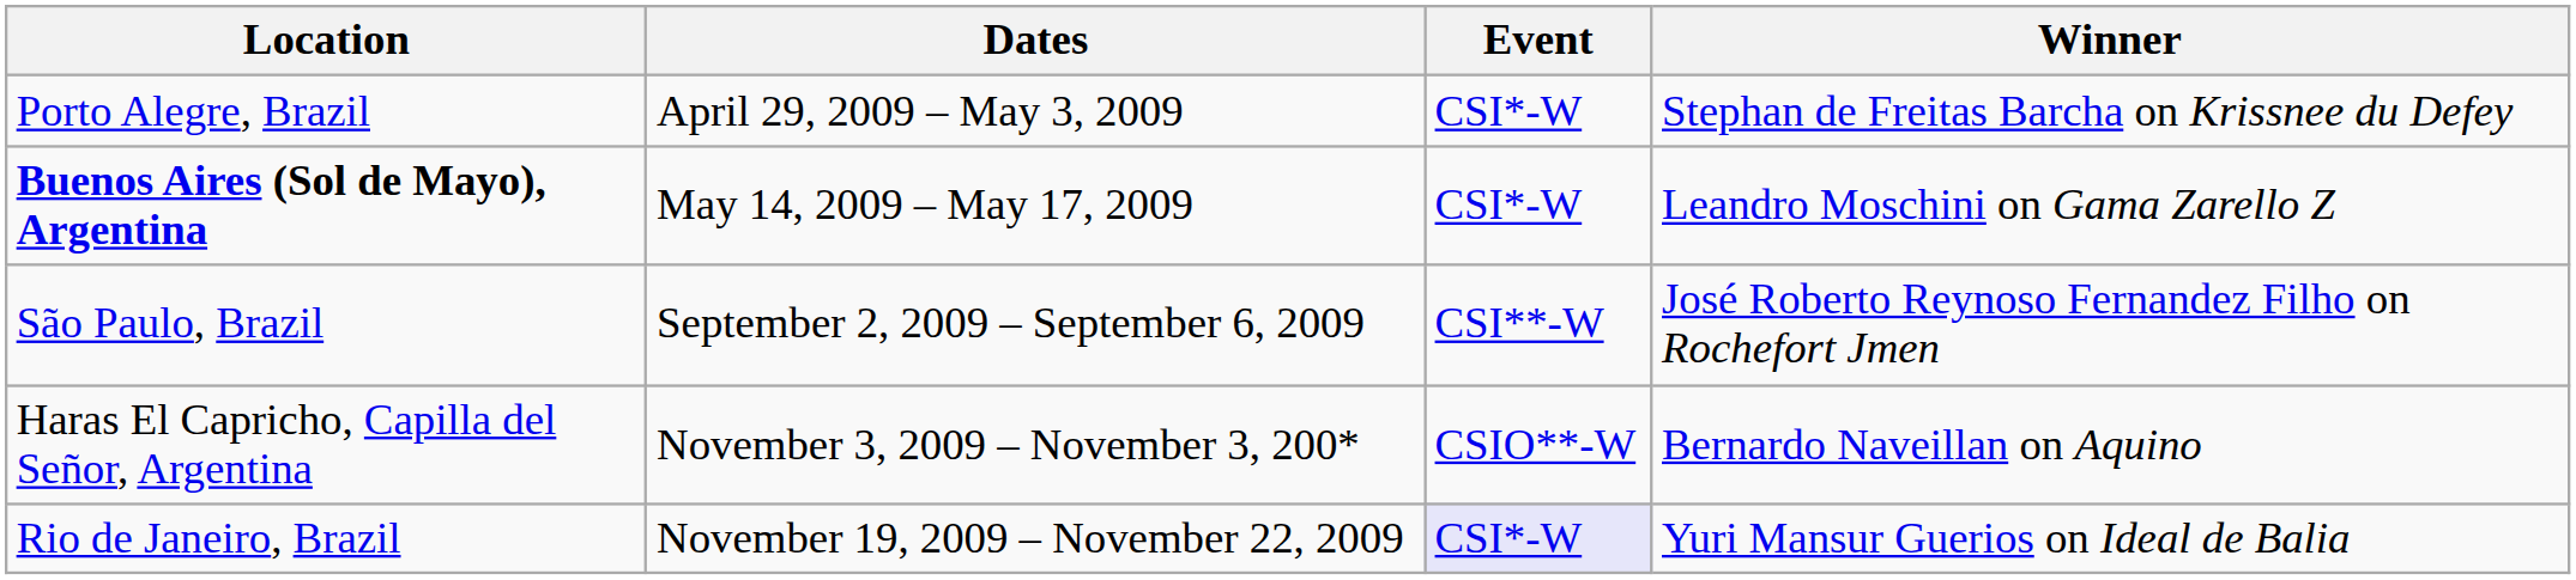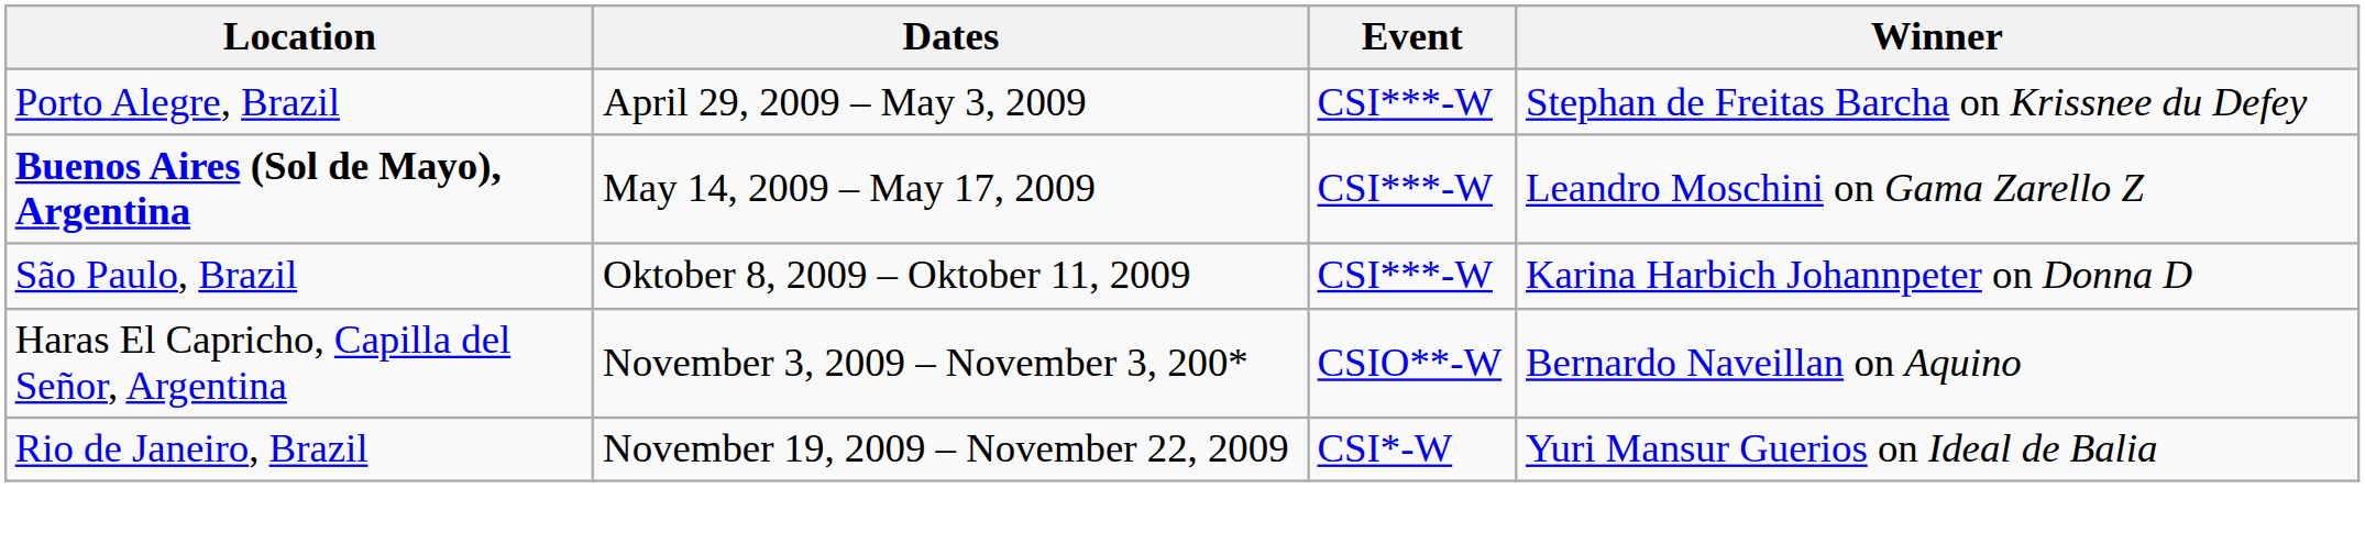April 29, 2009 – May 3, 2009 | Event: CSI*-W -> CSI***-W
May 14, 2009 – May 17, 2009 | Event: CSI*-W -> CSI***-W
- row: São Paulo, Brazil | September 2, 2009 – September 6, 2009 | CSI**-W | José Roberto Reynoso Fernandez Filho on Rochefort Jmen
+ row: São Paulo, Brazil | Oktober 8, 2009 – Oktober 11, 2009 | CSI***-W | Karina Harbich Johannpeter on Donna D
November 19, 2009 – November 22, 2009 | Event: lavender background -> no background
